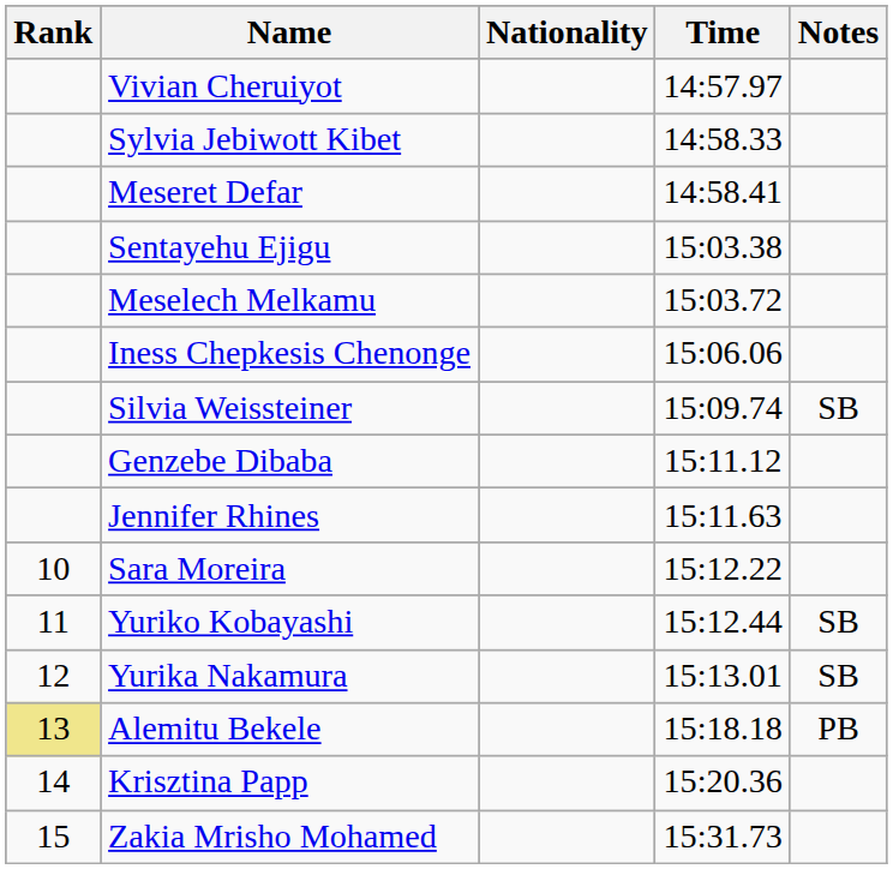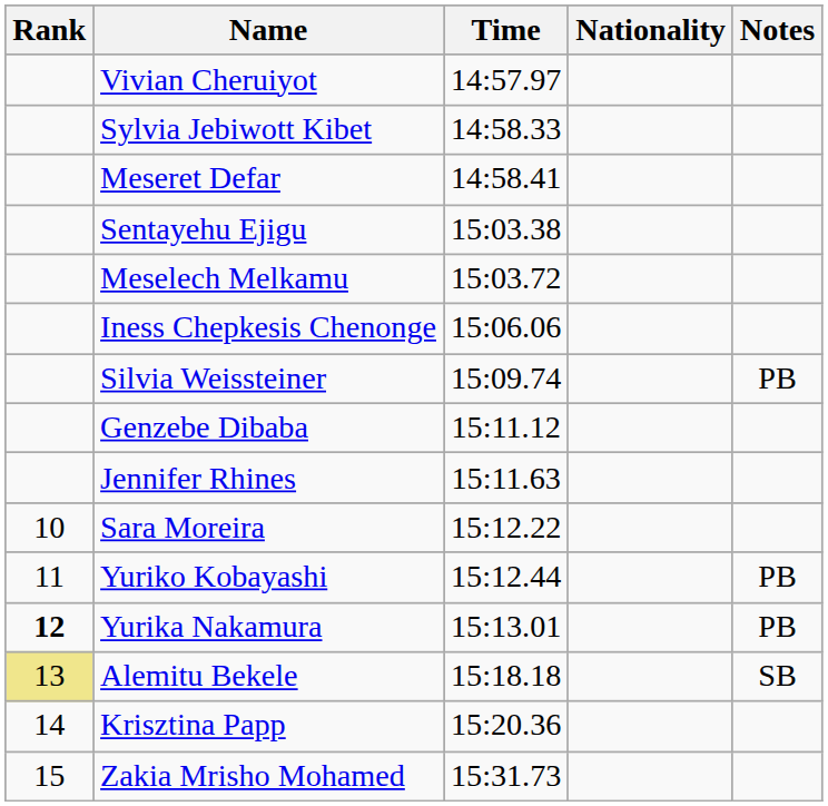columns swapped: Nationality <-> Time
Silvia Weissteiner | Notes: SB -> PB
Yuriko Kobayashi | Notes: SB -> PB
Yurika Nakamura | Rank: normal -> bold
Yurika Nakamura | Notes: SB -> PB
Alemitu Bekele | Notes: PB -> SB
